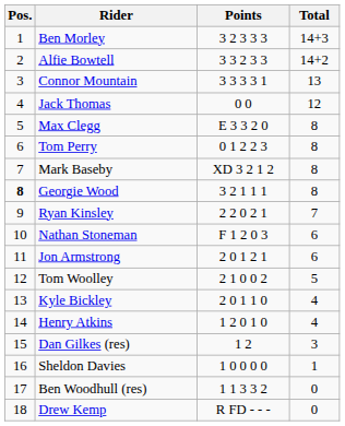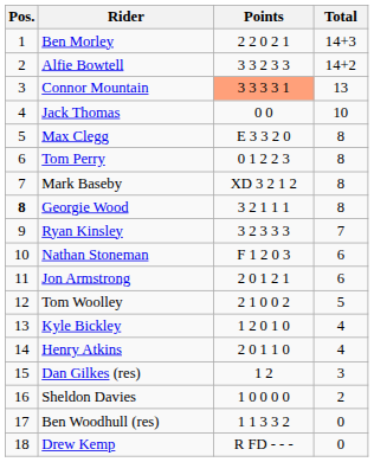Ben Morley | Points: 3 2 3 3 3 -> 2 2 0 2 1
Connor Mountain | Points: no background -> lightsalmon background
Jack Thomas | Total: 12 -> 10
Ryan Kinsley | Points: 2 2 0 2 1 -> 3 2 3 3 3
Kyle Bickley | Points: 2 0 1 1 0 -> 1 2 0 1 0
Henry Atkins | Points: 1 2 0 1 0 -> 2 0 1 1 0
Sheldon Davies | Total: 1 -> 2
